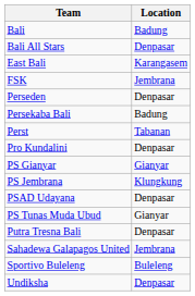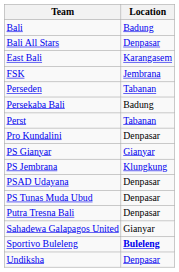Perseden | Location: Denpasar -> Tabanan
PS Tunas Muda Ubud | Location: Gianyar -> Denpasar
Sahadewa Galapagos United | Location: Jembrana -> Gianyar
Sportivo Buleleng | Location: normal -> bold
